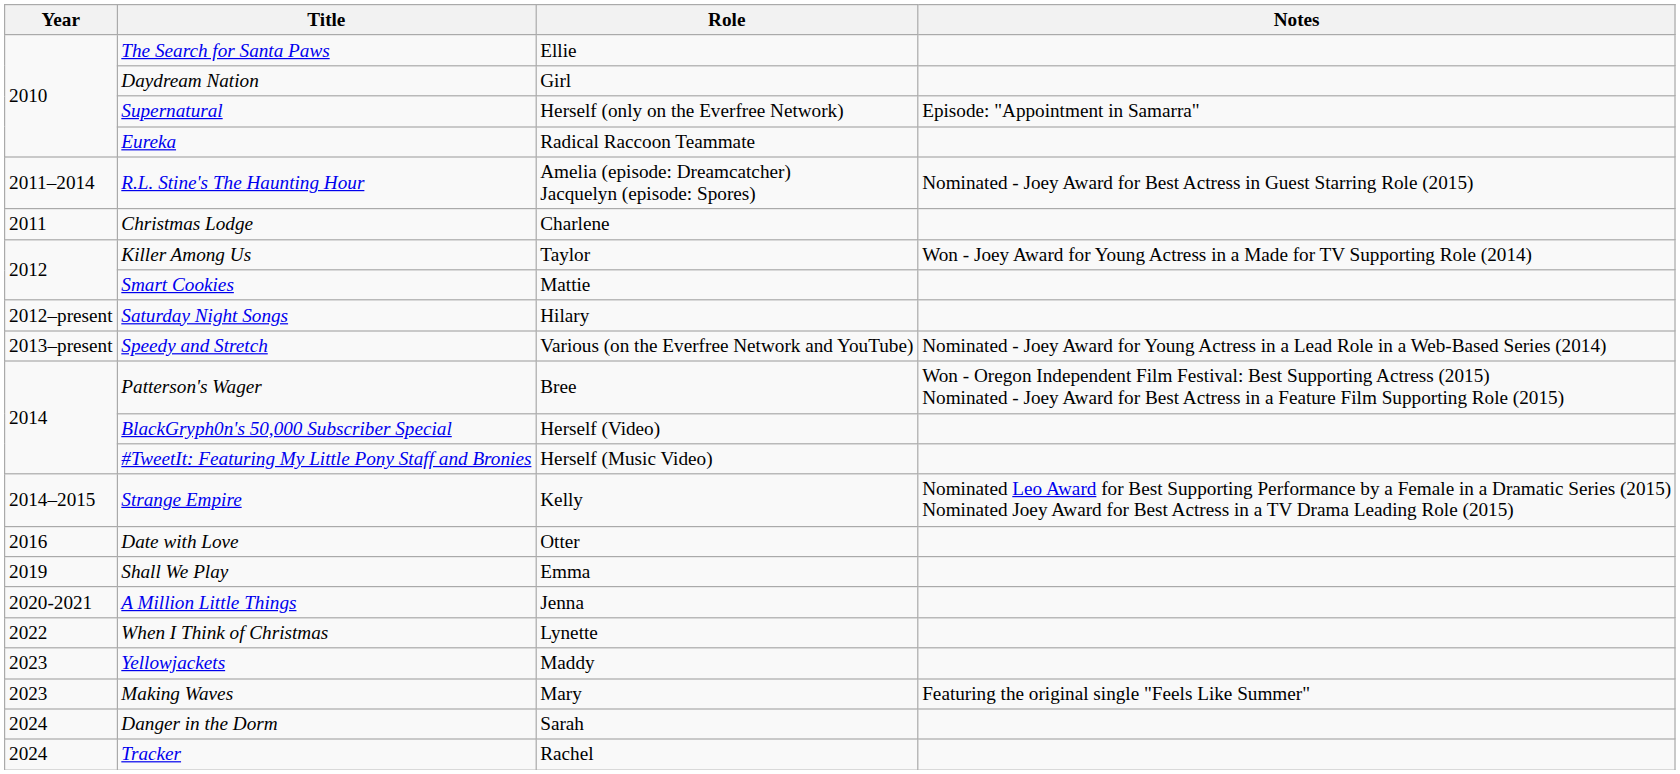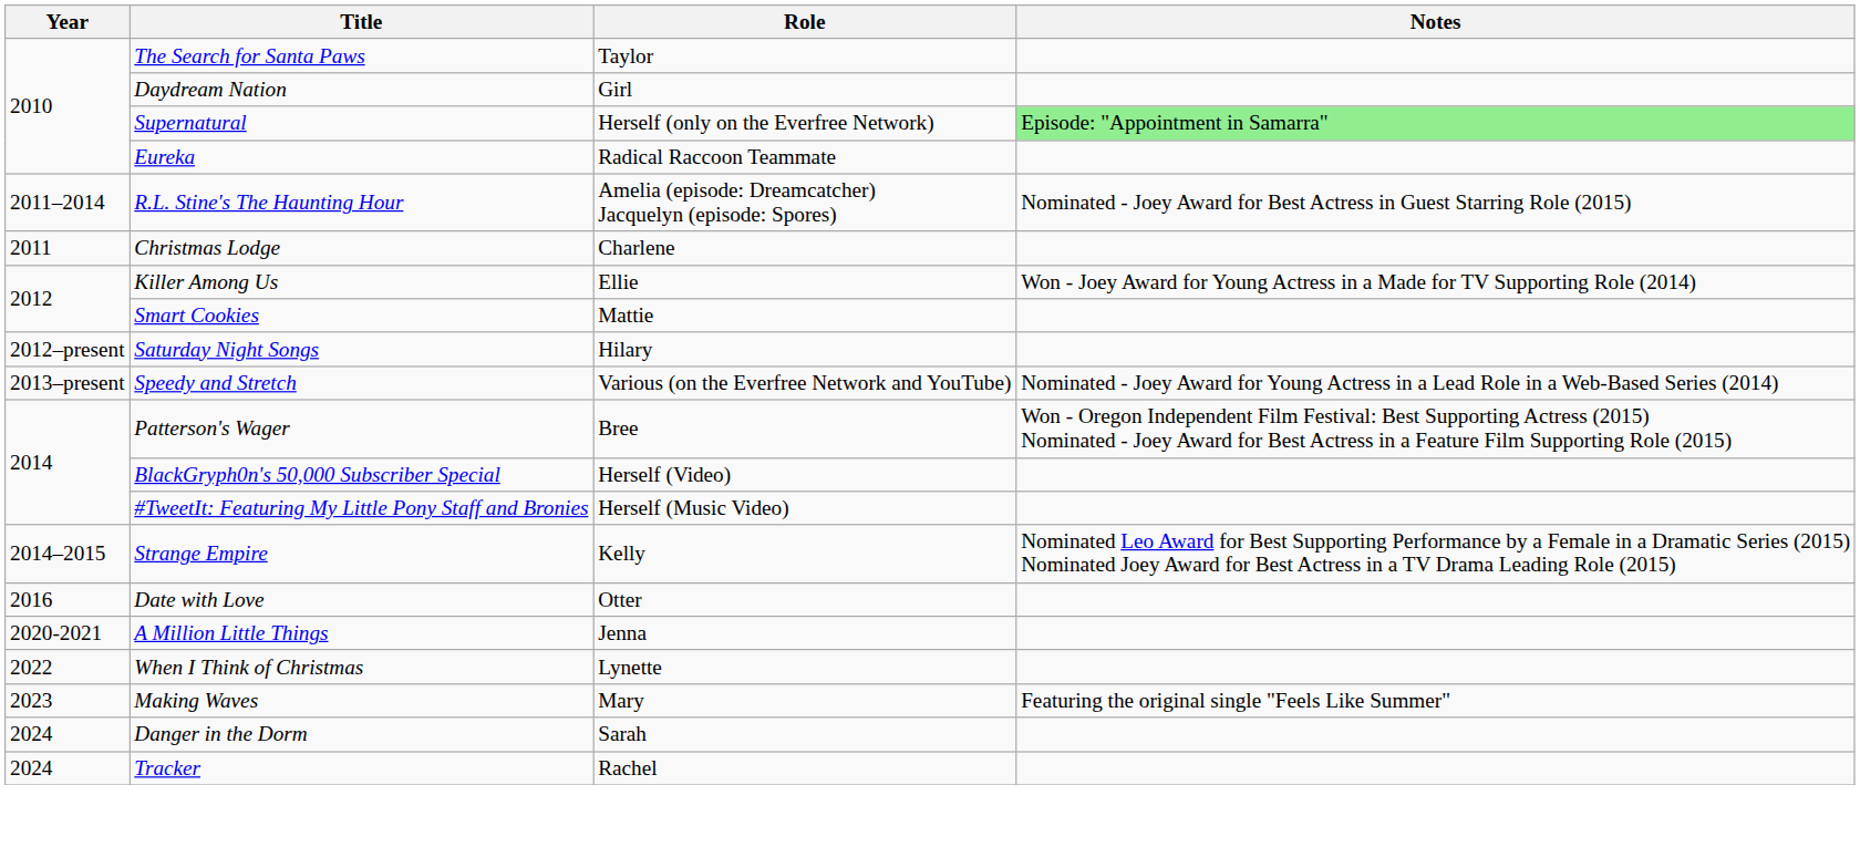The Search for Santa Paws | Role: Ellie -> Taylor
Supernatural | Notes: no background -> lightgreen background
Killer Among Us | Role: Taylor -> Ellie
- row: 2019 | Shall We Play | Emma
- row: 2023 | Yellowjackets | Maddy
